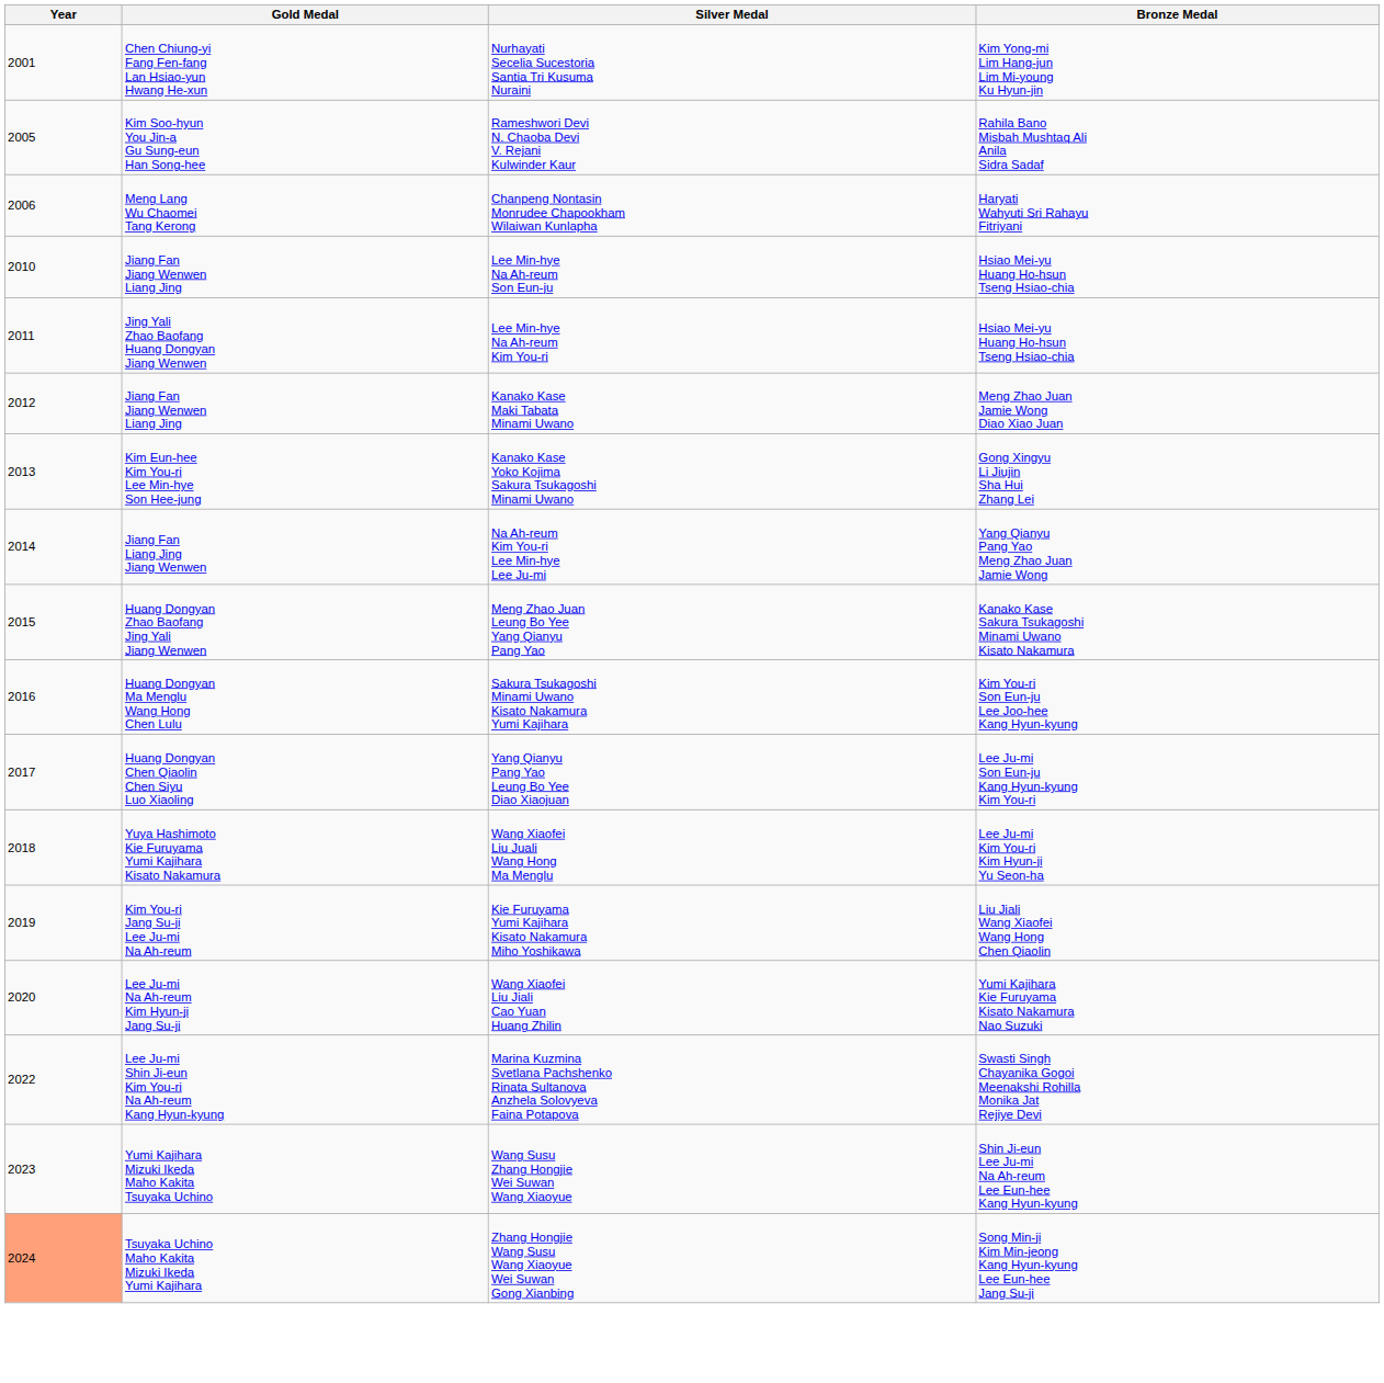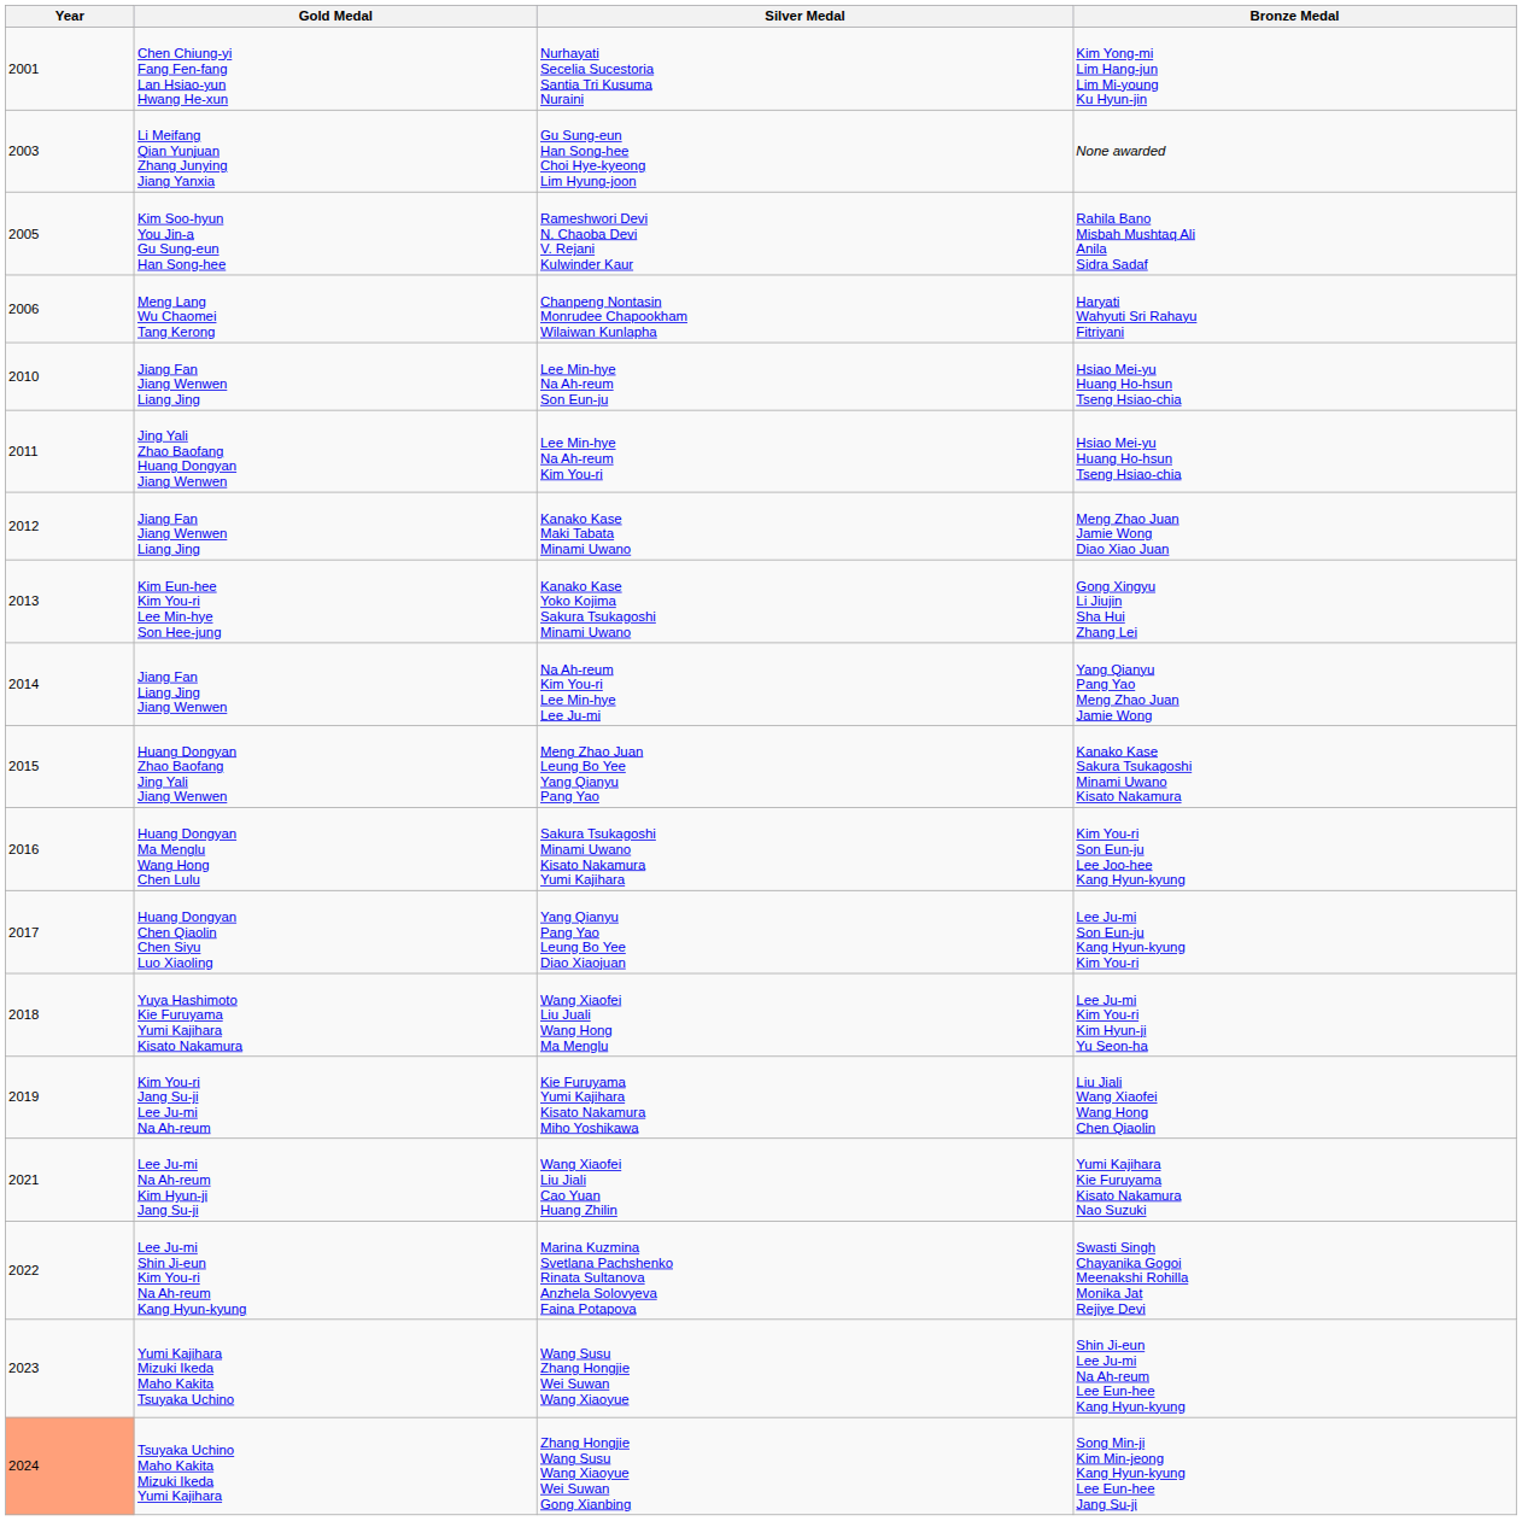+ row: 2003 | Li Meifang Qian Yunjuan Zhang Junying Jiang Yanxia | Gu Sung-eun Han Song-hee Choi Hye-kyeong Lim Hyung-joon | None awarded
Wang Xiaofei Liu Jiali Cao Yuan Huang Zhilin | Year: 2020 -> 2021
